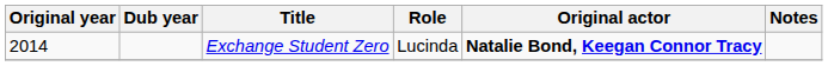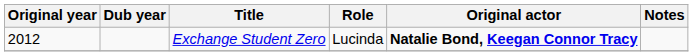Exchange Student Zero | Original year: 2014 -> 2012
